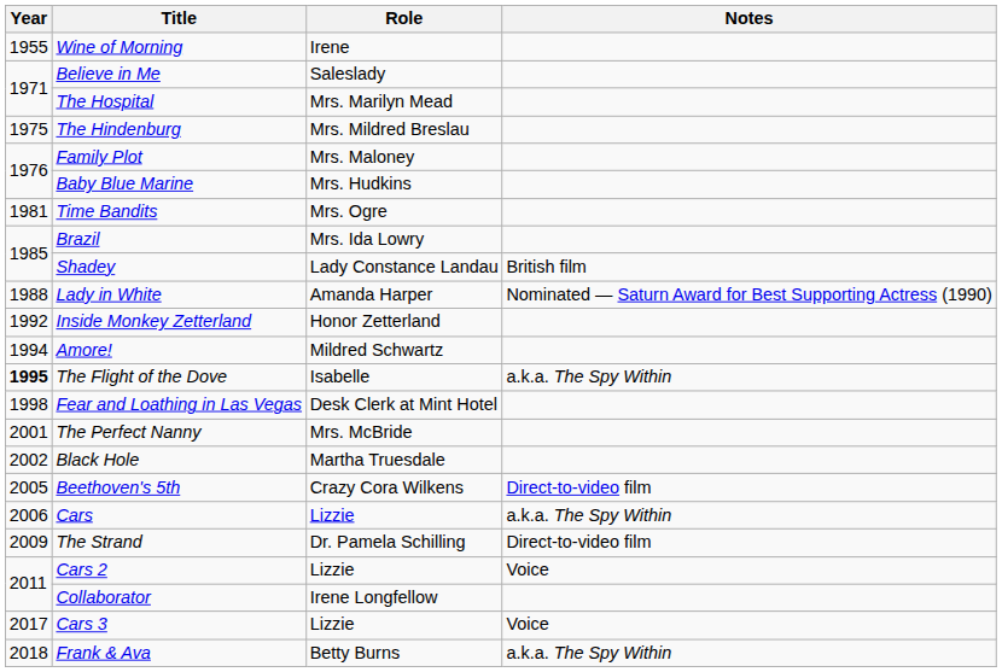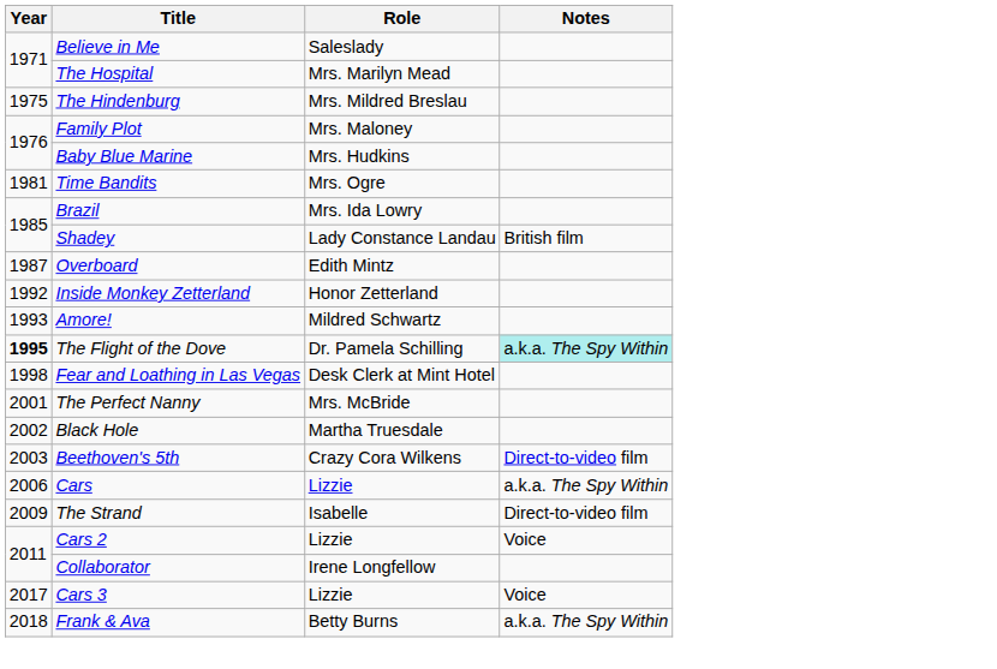- row: 1955 | Wine of Morning | Irene
+ row: 1987 | Overboard | Edith Mintz
- row: 1988 | Lady in White | Amanda Harper | Nominated — Saturn Award for Best Supporting Actress (1990)
Amore! | Year: 1994 -> 1993
The Flight of the Dove | Role: Isabelle -> Dr. Pamela Schilling
The Flight of the Dove | Notes: no background -> paleturquoise background
Beethoven's 5th | Year: 2005 -> 2003
The Strand | Role: Dr. Pamela Schilling -> Isabelle
